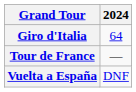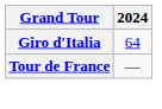- row: Vuelta a España | DNF
